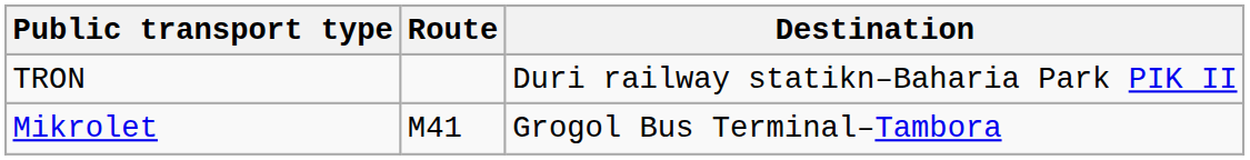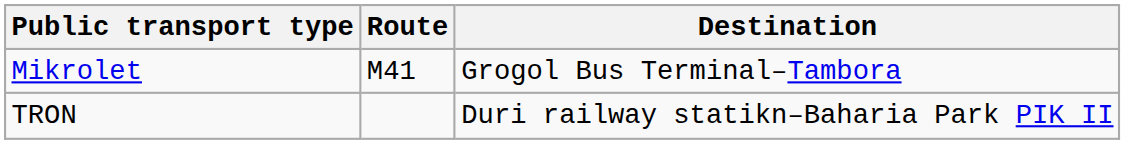rows swapped: Mikrolet <-> TRON
